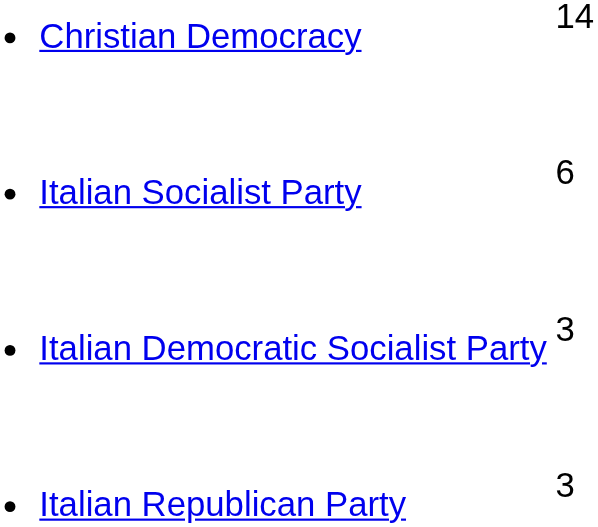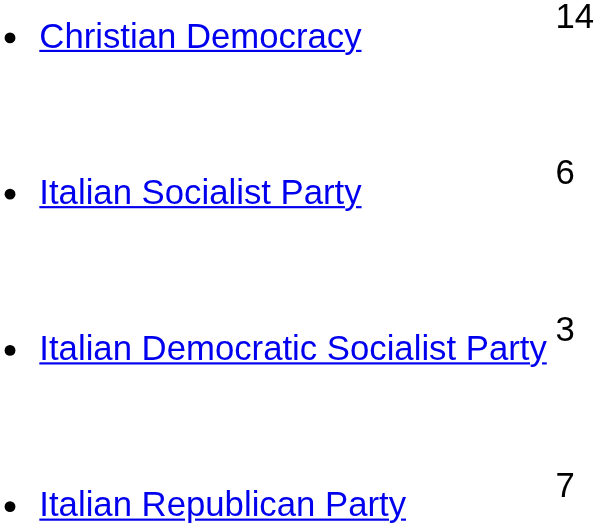Italian Republican Party | column 2: 3 -> 7
